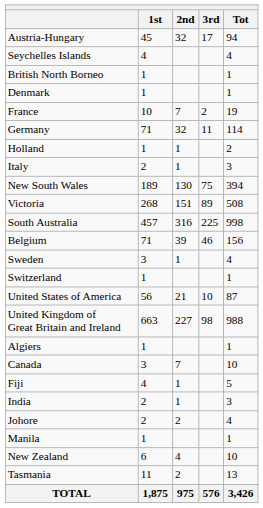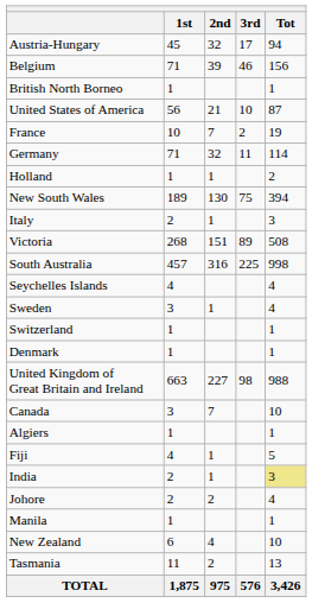rows swapped: Belgium <-> Seychelles Islands
rows swapped: Denmark <-> United States of America
rows swapped: Italy <-> New South Wales
rows swapped: Algiers <-> Canada
India | Tot: no background -> khaki background
